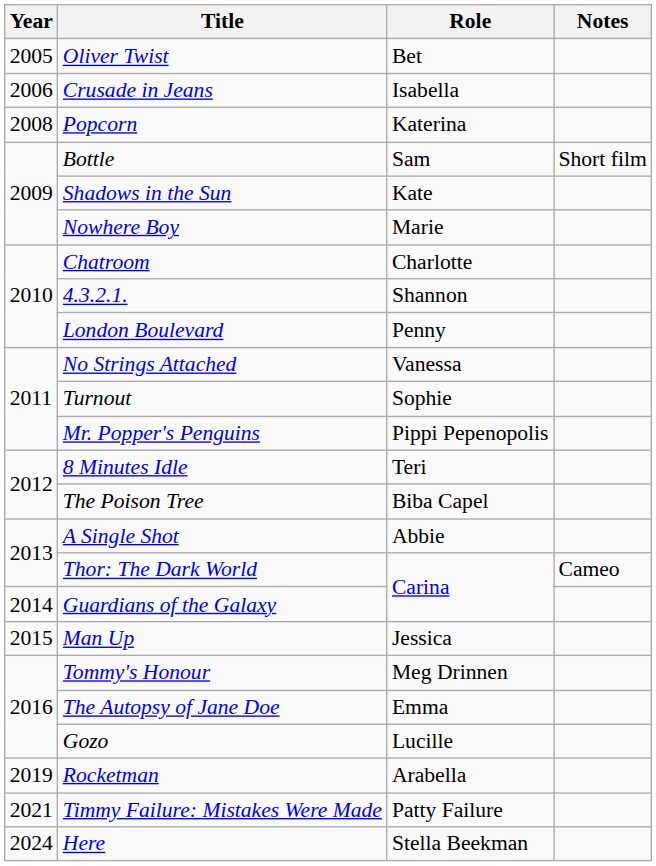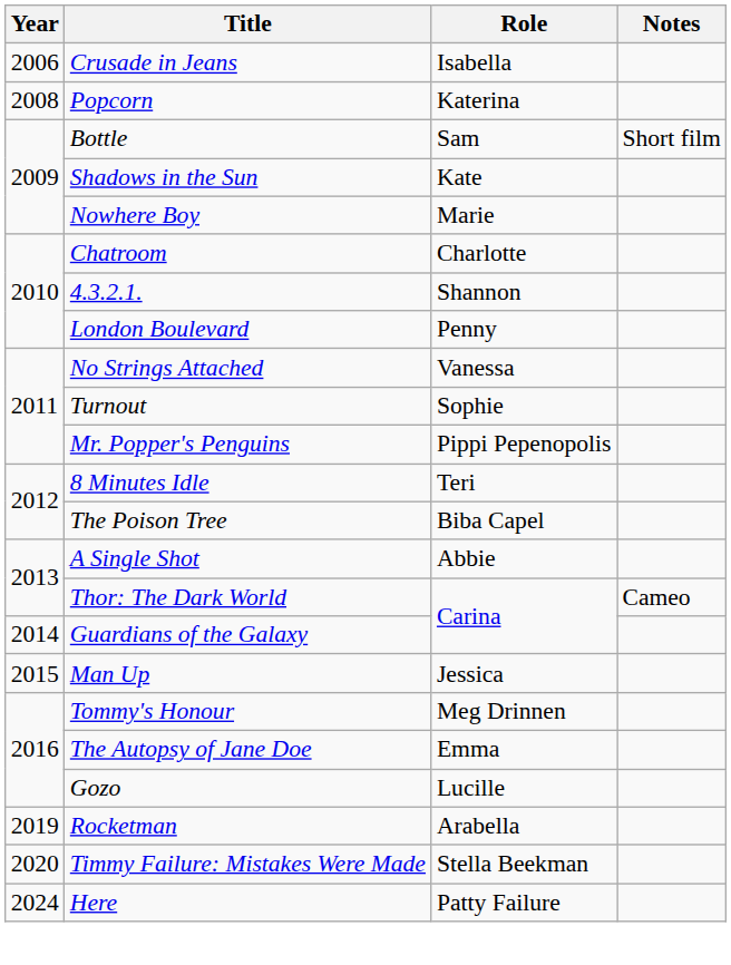- row: 2005 | Oliver Twist | Bet
Timmy Failure: Mistakes Were Made | Year: 2021 -> 2020
Timmy Failure: Mistakes Were Made | Role: Patty Failure -> Stella Beekman
Here | Role: Stella Beekman -> Patty Failure
